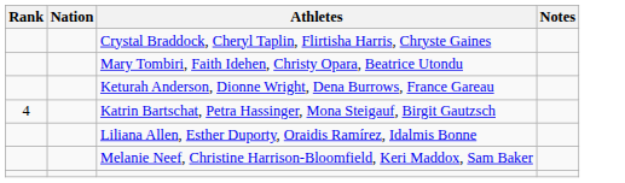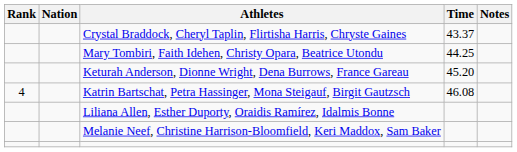+ column: Time | 43.37 | 44.25 | 45.20 | 46.08
